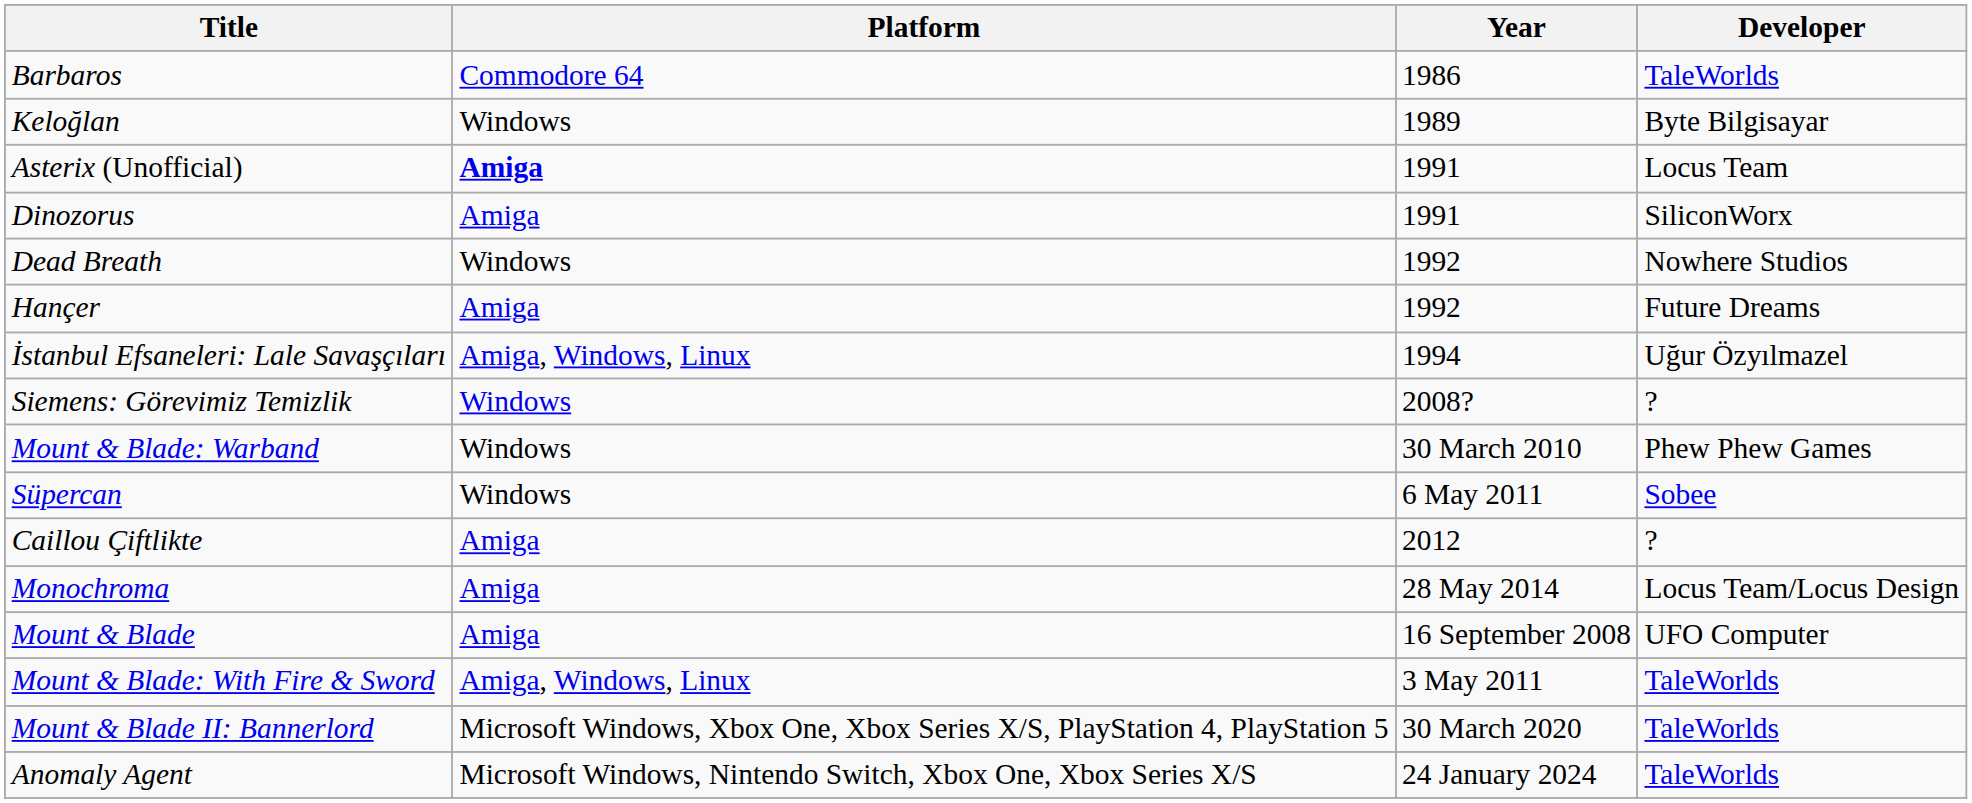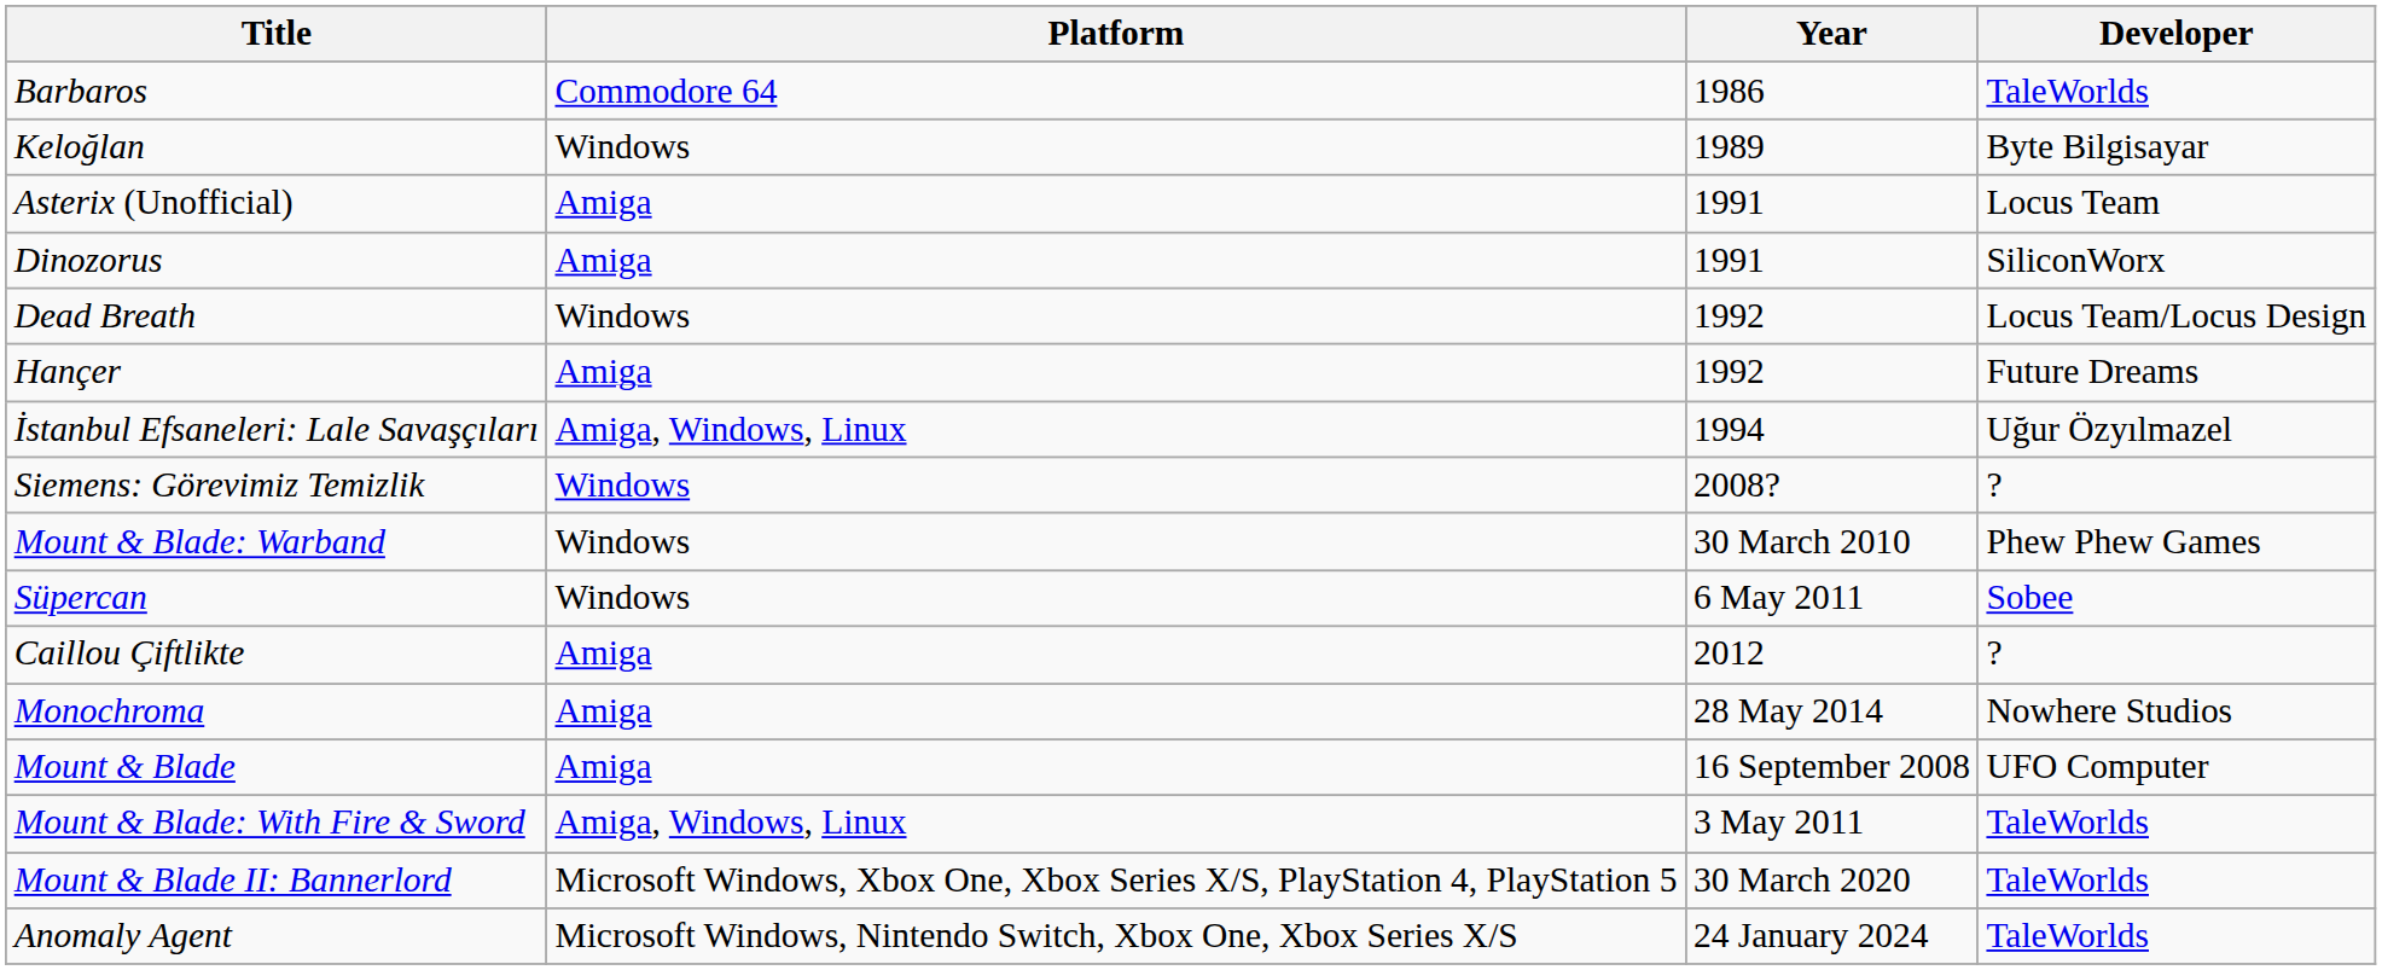Asterix (Unofficial) | Platform: bold -> normal
Dead Breath | Developer: Nowhere Studios -> Locus Team/Locus Design
Monochroma | Developer: Locus Team/Locus Design -> Nowhere Studios
